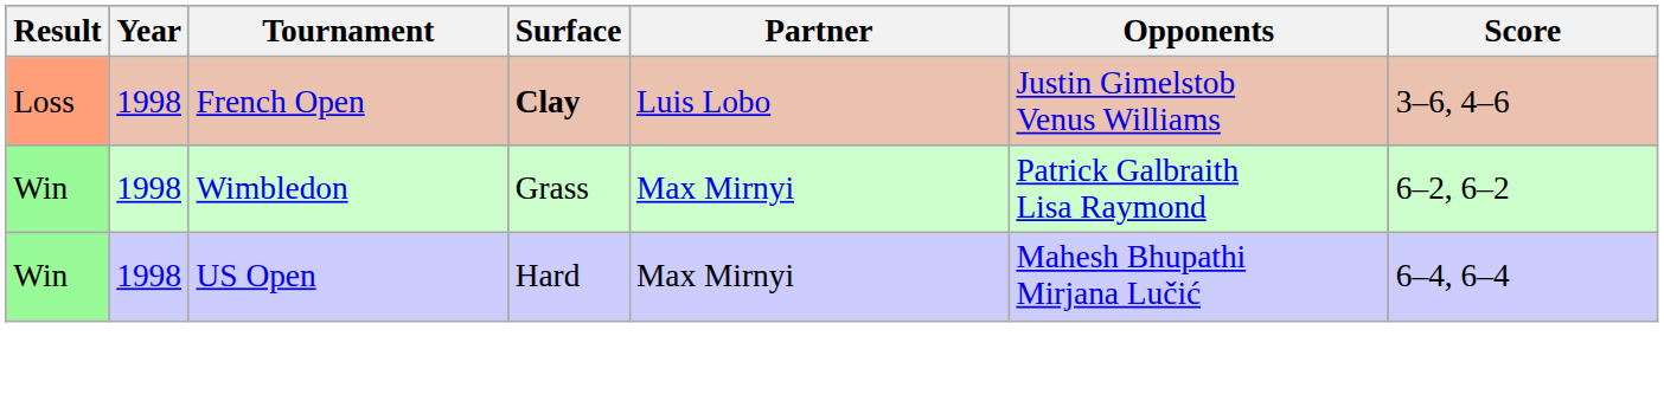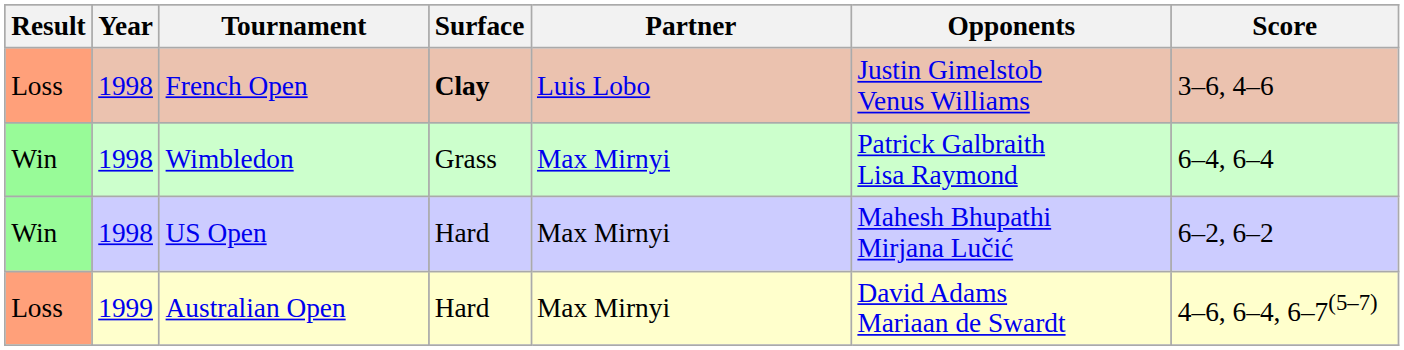Wimbledon | Score: 6–2, 6–2 -> 6–4, 6–4
US Open | Score: 6–4, 6–4 -> 6–2, 6–2
+ row: Loss | 1999 | Australian Open | Hard | Max Mirnyi | David Adams Mariaan de Swardt | 4–6, 6–4, 6–7(5–7)
